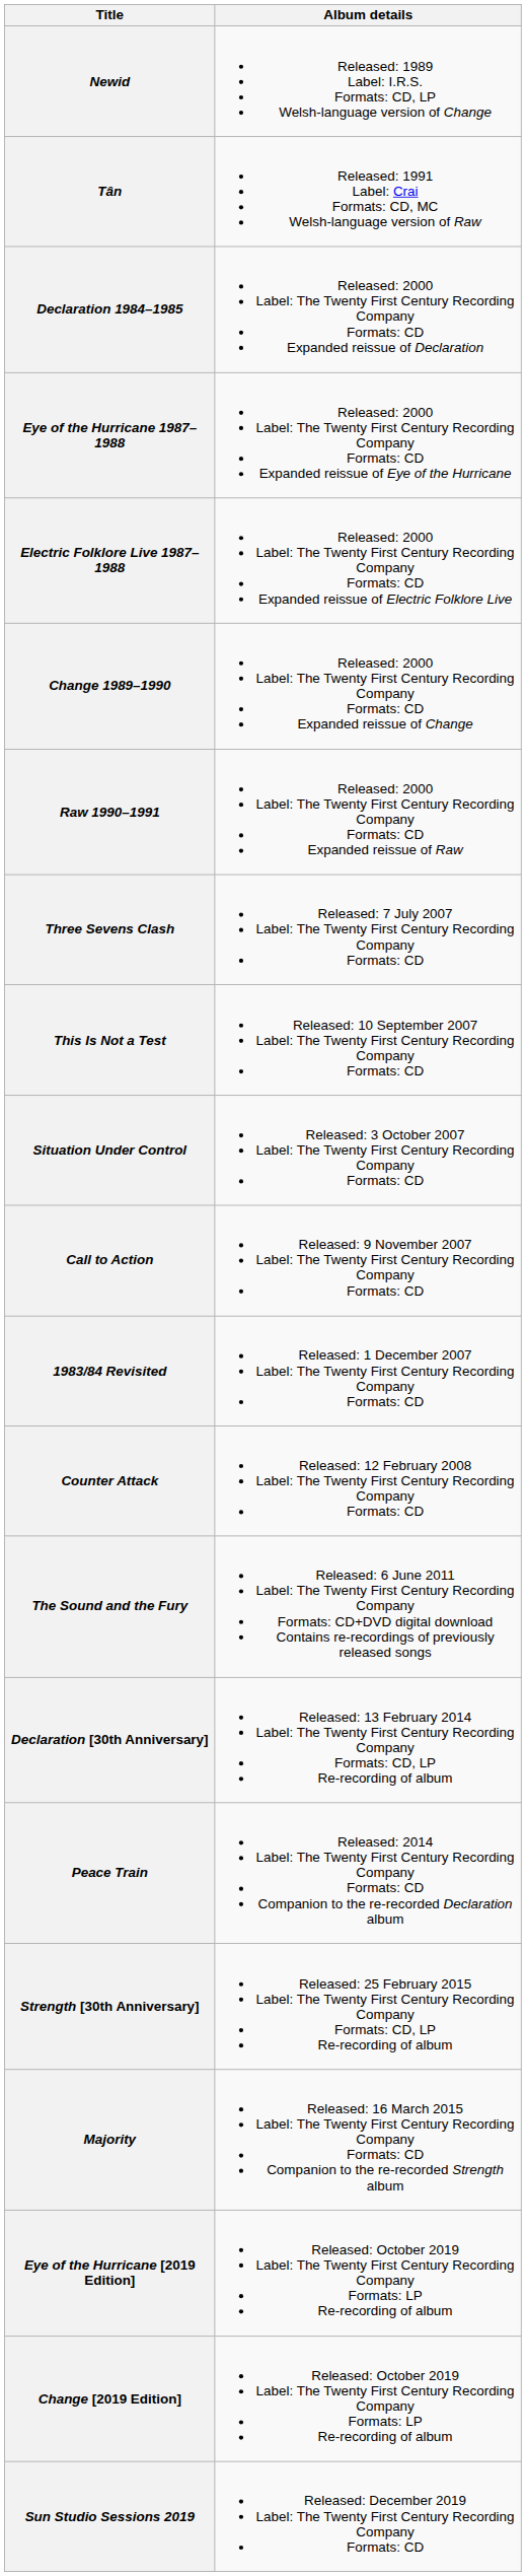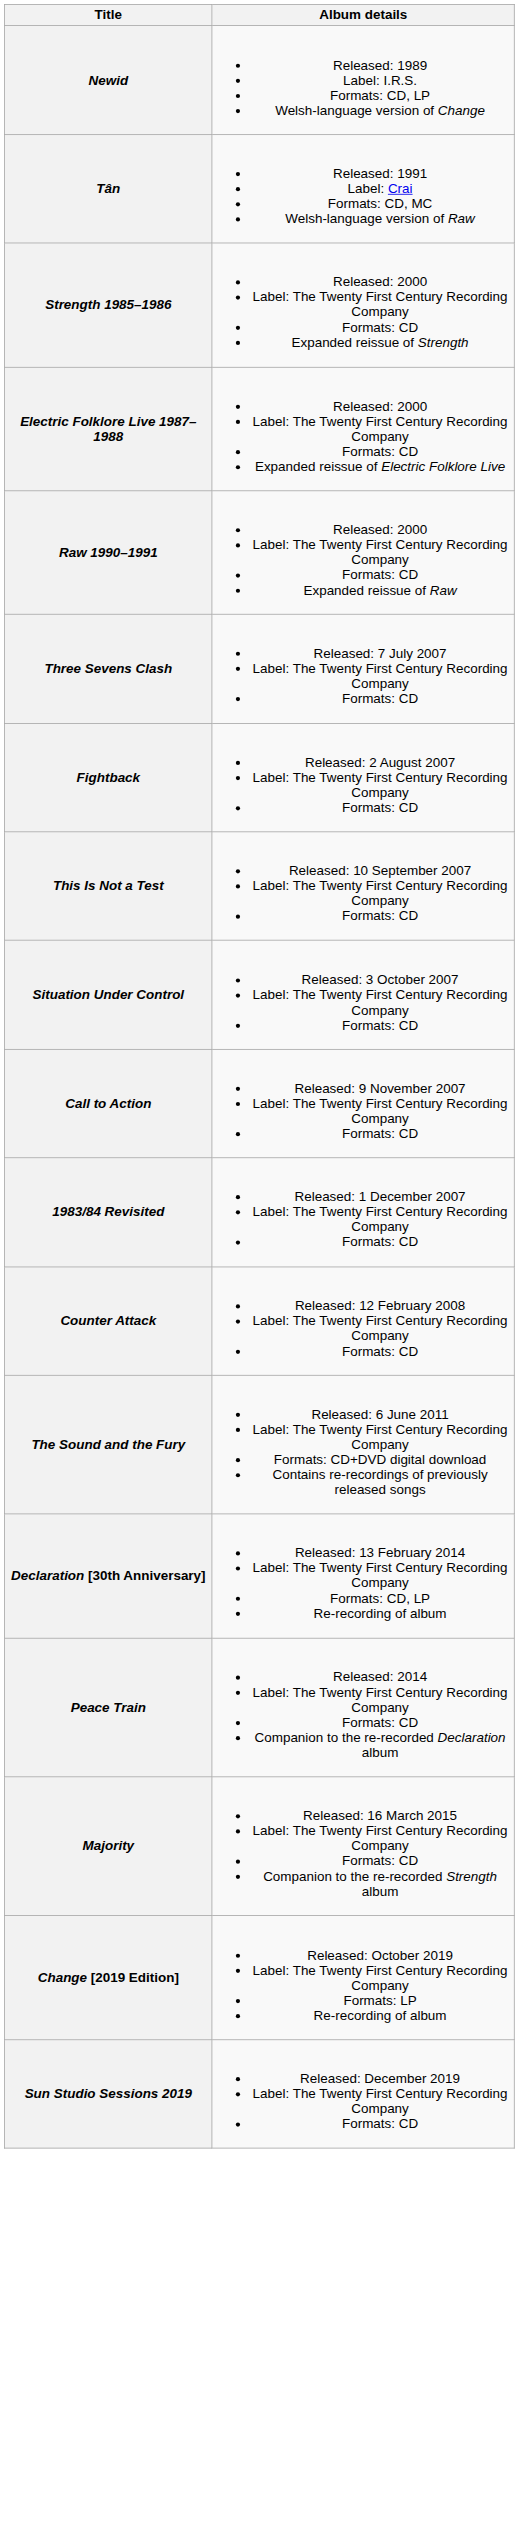- row: Declaration 1984–1985 | Released: 2000 Label: The Twenty First Century Recording Company Formats: CD Expanded reissue of Declaration
+ row: Strength 1985–1986 | Released: 2000 Label: The Twenty First Century Recording Company Formats: CD Expanded reissue of Strength
- row: Eye of the Hurricane 1987–1988 | Released: 2000 Label: The Twenty First Century Recording Company Formats: CD Expanded reissue of Eye of the Hurricane
- row: Change 1989–1990 | Released: 2000 Label: The Twenty First Century Recording Company Formats: CD Expanded reissue of Change
+ row: Fightback | Released: 2 August 2007 Label: The Twenty First Century Recording Company Formats: CD
- row: Strength [30th Anniversary] | Released: 25 February 2015 Label: The Twenty First Century Recording Company Formats: CD, LP Re-recording of album
- row: Eye of the Hurricane [2019 Edition] | Released: October 2019 Label: The Twenty First Century Recording Company Formats: LP Re-recording of album
